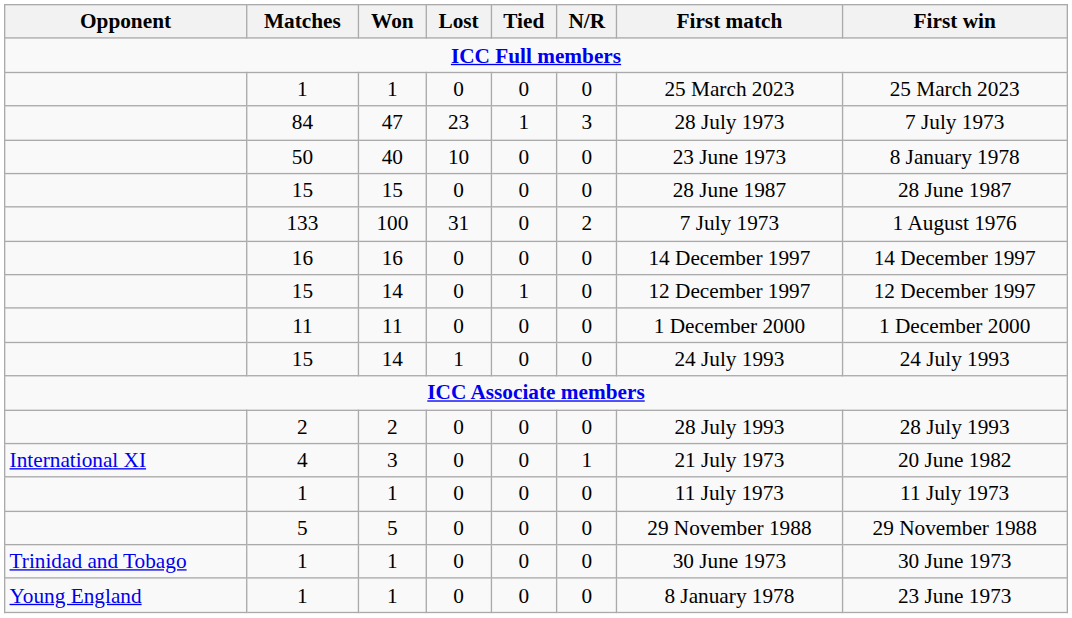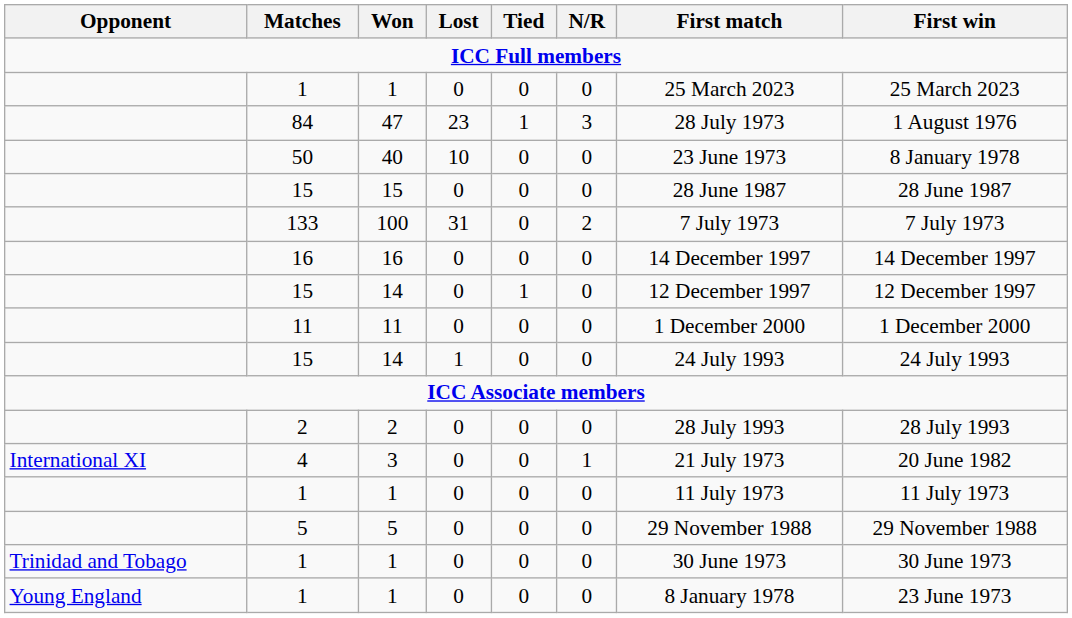47 | First win: 7 July 1973 -> 1 August 1976
100 | First win: 1 August 1976 -> 7 July 1973
